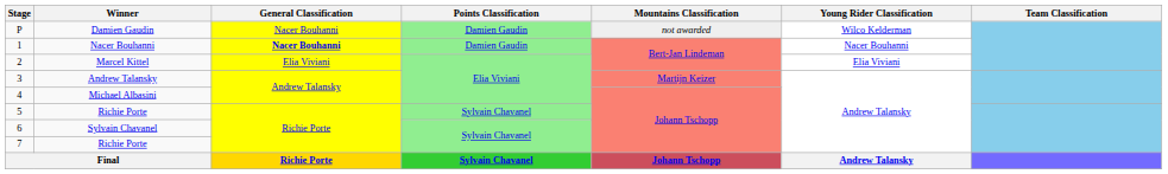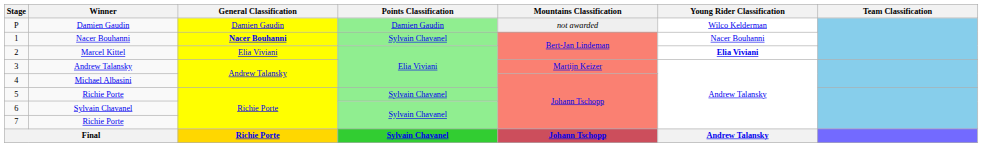P | General Classification: Nacer Bouhanni -> Damien Gaudin
1 | Points Classification: Damien Gaudin -> Sylvain Chavanel
2 | Young Rider Classification: normal -> bold
